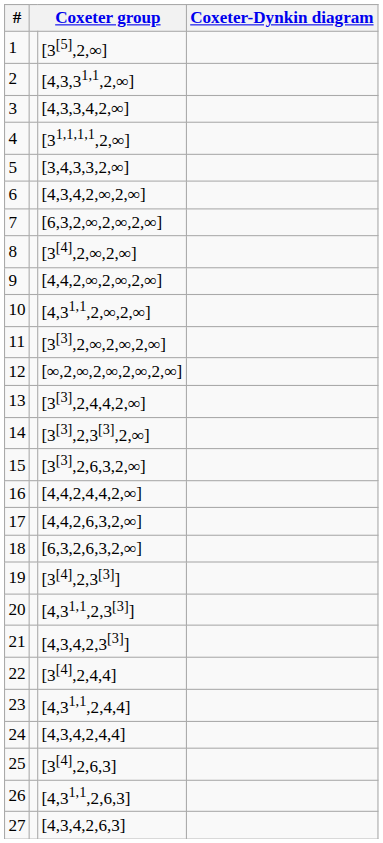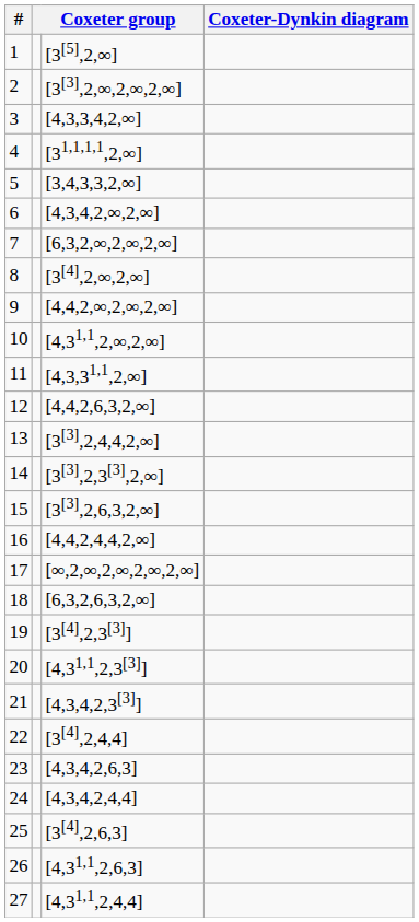2 | column 3: [4,3,31,1,2,∞] -> [3[3],2,∞,2,∞,2,∞]
11 | column 3: [3[3],2,∞,2,∞,2,∞] -> [4,3,31,1,2,∞]
12 | column 3: [∞,2,∞,2,∞,2,∞,2,∞] -> [4,4,2,6,3,2,∞]
17 | column 3: [4,4,2,6,3,2,∞] -> [∞,2,∞,2,∞,2,∞,2,∞]
23 | column 3: [4,31,1,2,4,4] -> [4,3,4,2,6,3]
27 | column 3: [4,3,4,2,6,3] -> [4,31,1,2,4,4]
